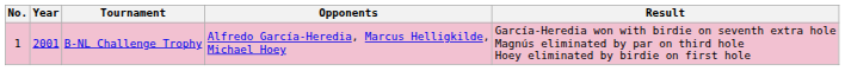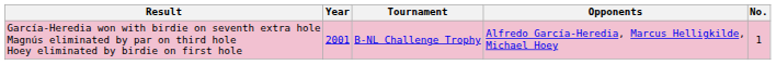columns swapped: No. <-> Result
